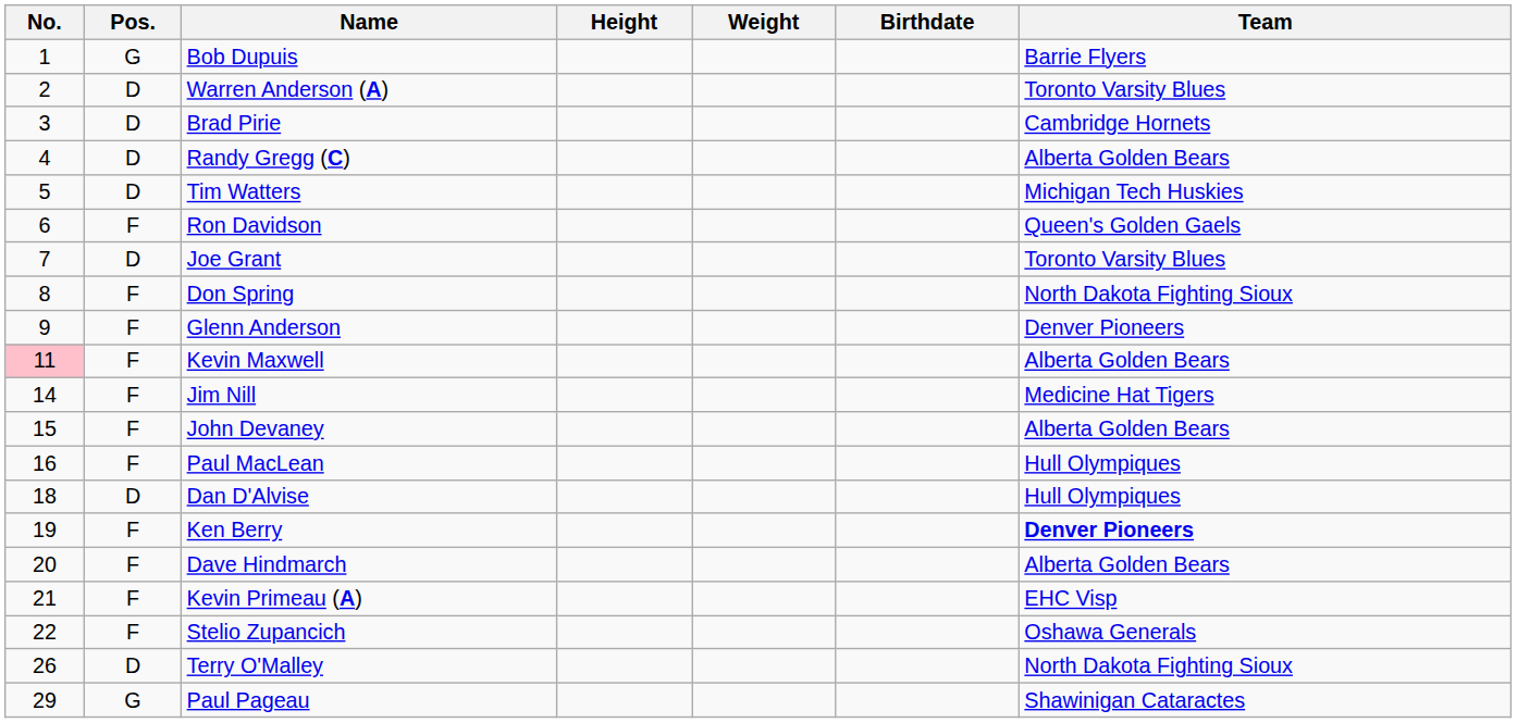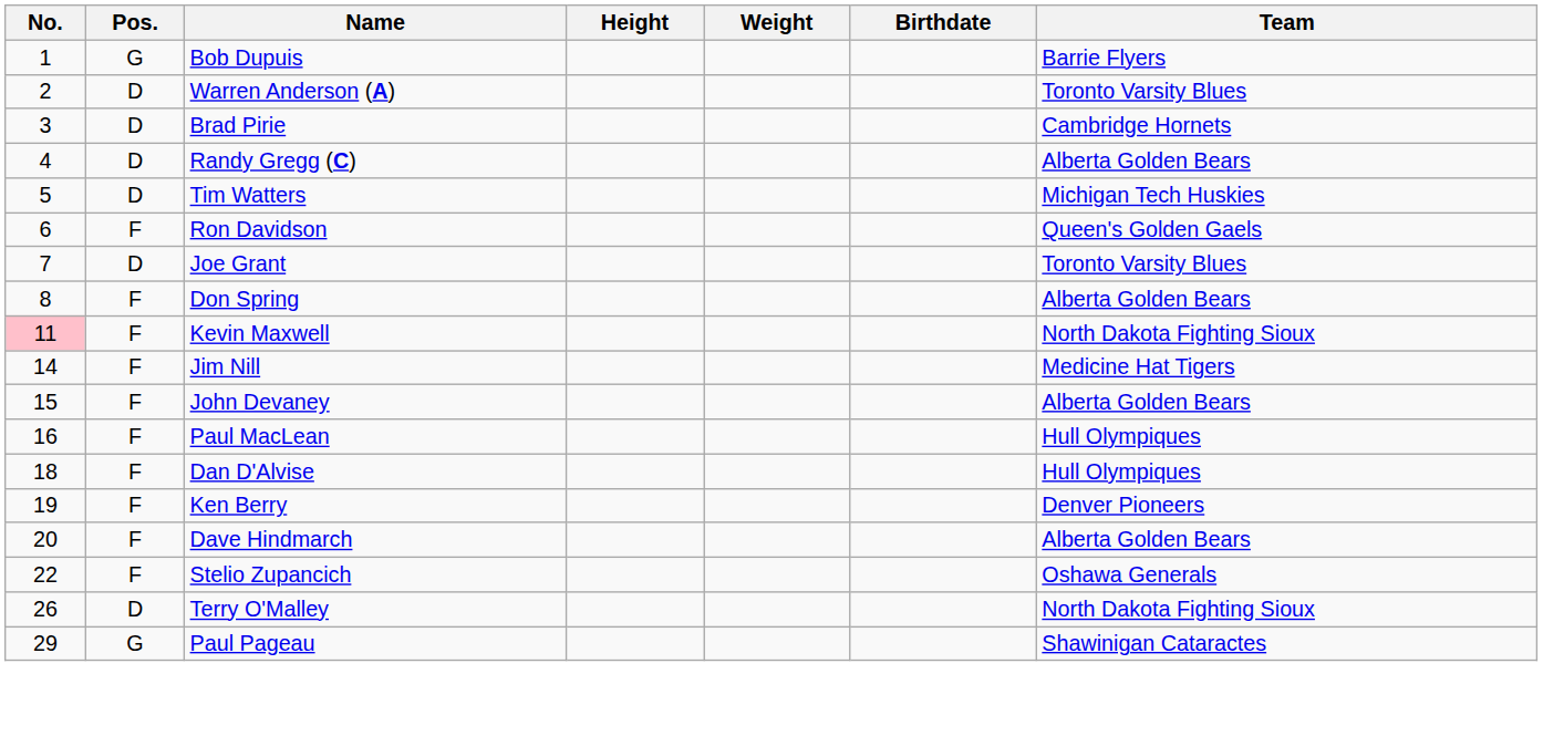Don Spring | Team: North Dakota Fighting Sioux -> Alberta Golden Bears
- row: 9 | F | Glenn Anderson | Denver Pioneers
Kevin Maxwell | Team: Alberta Golden Bears -> North Dakota Fighting Sioux
Dan D'Alvise | Pos.: D -> F
Ken Berry | Team: bold -> normal
- row: 21 | F | Kevin Primeau (A) | EHC Visp
